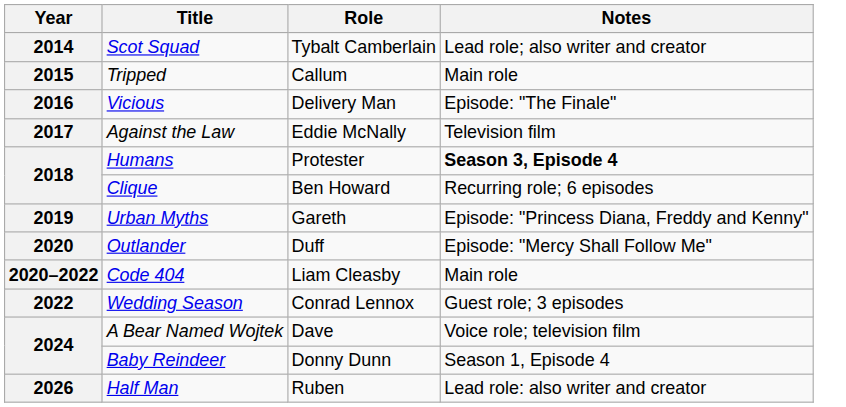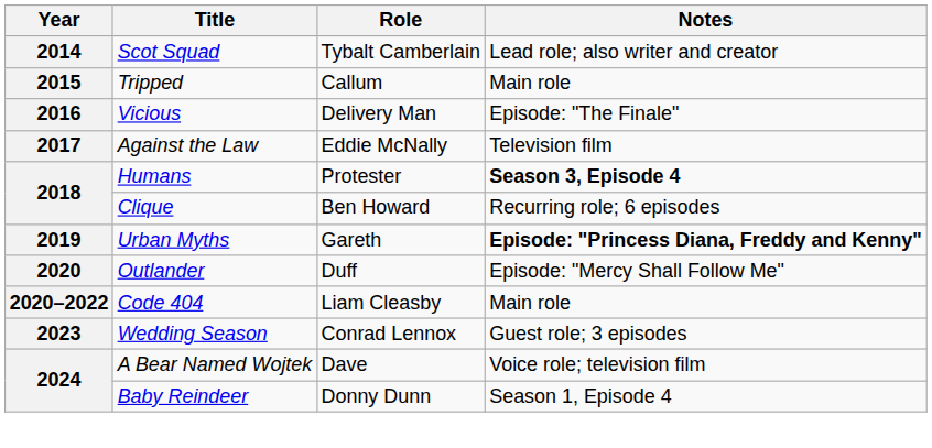Urban Myths | Notes: normal -> bold
Wedding Season | Year: 2022 -> 2023
- row: 2026 | Half Man | Ruben | Lead role: also writer and creator
